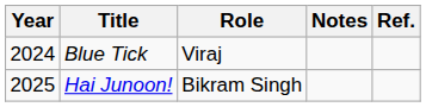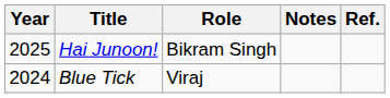rows swapped: Blue Tick <-> Hai Junoon!
